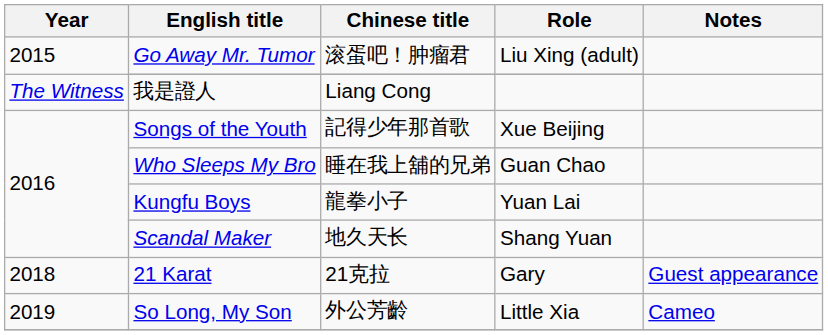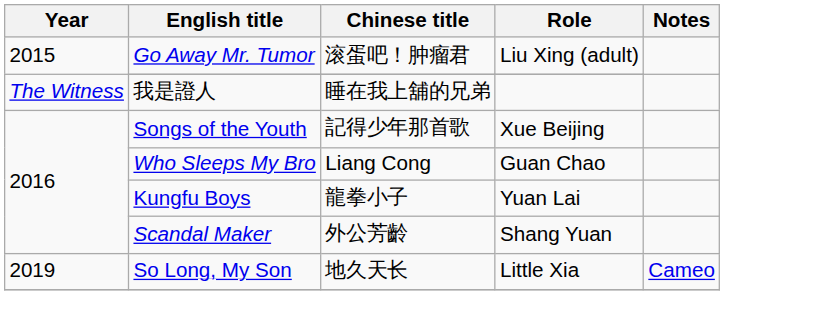我是證人 | Chinese title: Liang Cong -> 睡在我上舖的兄弟
Who Sleeps My Bro | Chinese title: 睡在我上舖的兄弟 -> Liang Cong
Scandal Maker | Chinese title: 地久天长 -> 外公芳齡
- row: 2018 | 21 Karat | 21克拉 | Gary | Guest appearance
So Long, My Son | Chinese title: 外公芳齡 -> 地久天长
